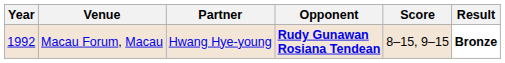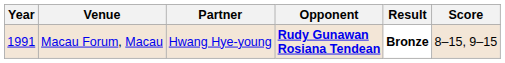columns swapped: Score <-> Result
Macau Forum, Macau | Year: 1992 -> 1991
